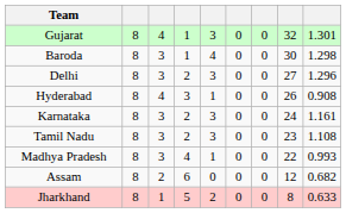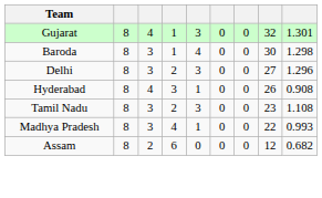- row: Karnataka | 8 | 3 | 2 | 3 | 0 | 0 | 24 | 1.161
- row: Jharkhand | 8 | 1 | 5 | 2 | 0 | 0 | 8 | 0.633
